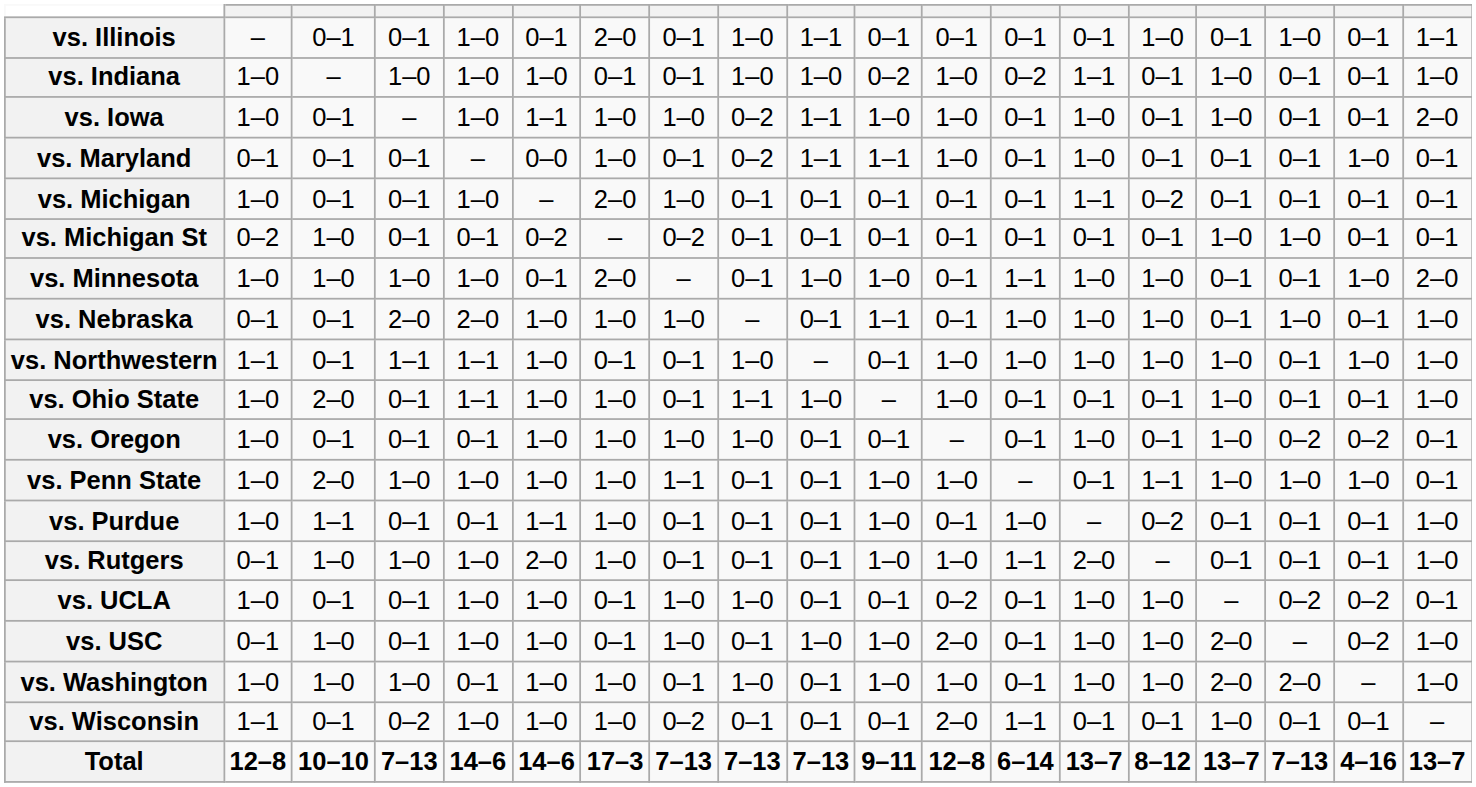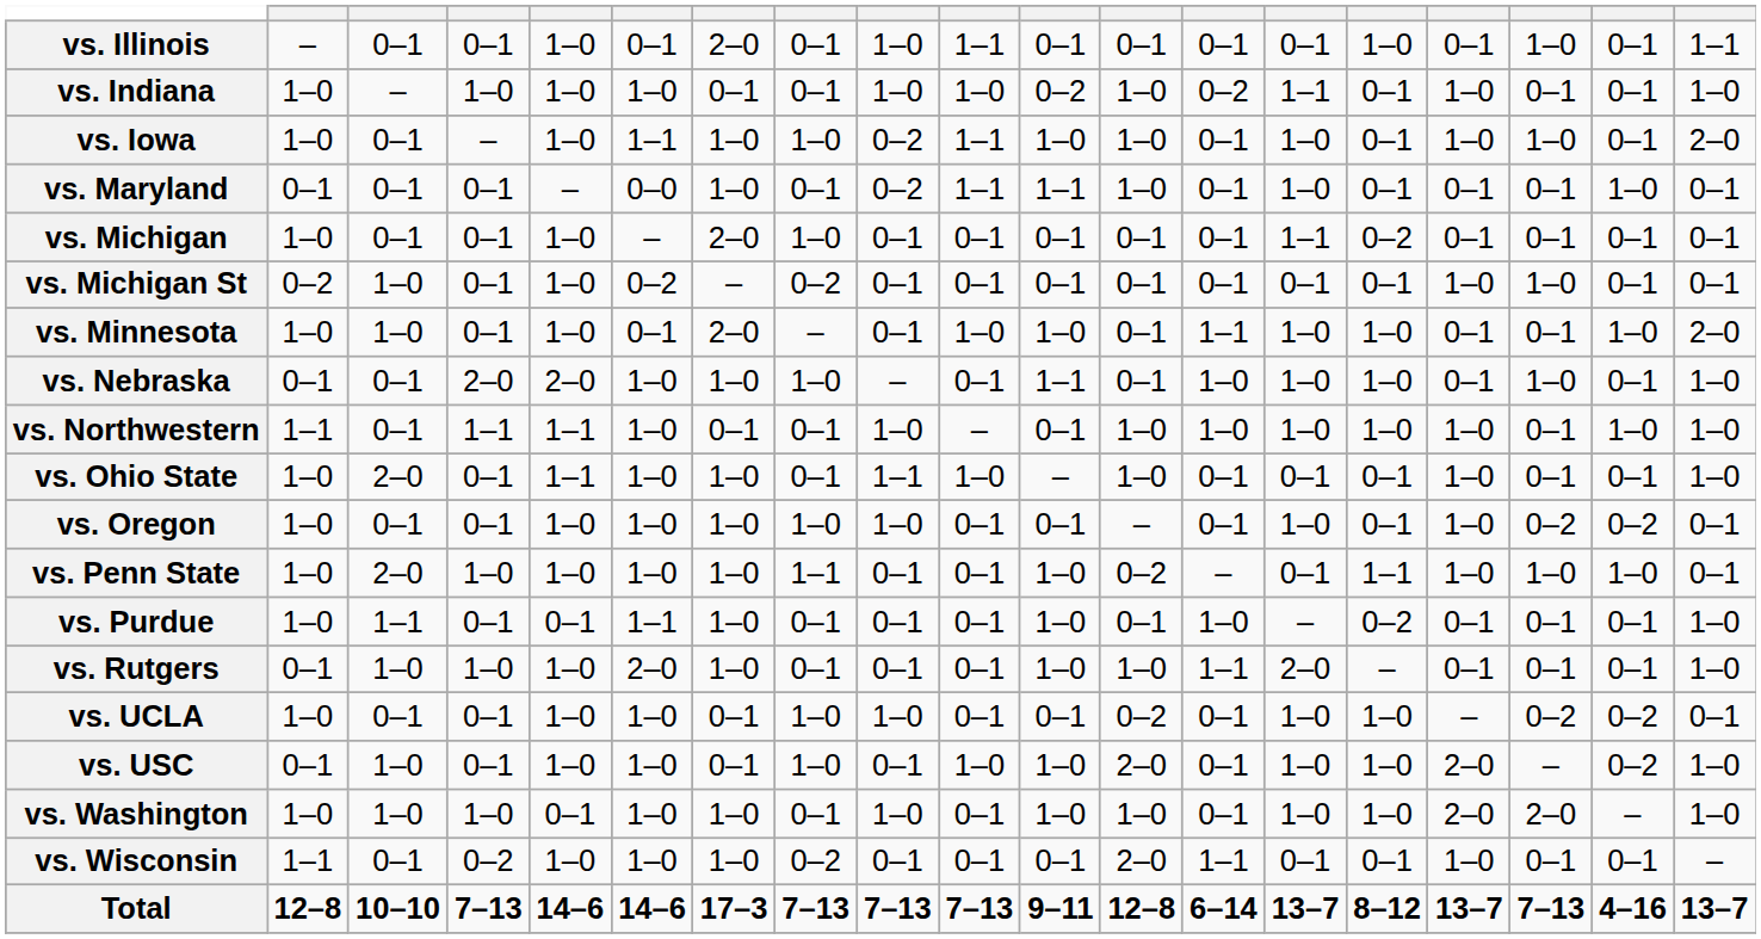vs. Iowa | column 17: 0–1 -> 1–0
vs. Michigan St | column 5: 0–1 -> 1–0
vs. Minnesota | column 4: 1–0 -> 0–1
vs. Oregon | column 5: 0–1 -> 1–0
vs. Penn State | column 12: 1–0 -> 0–2
